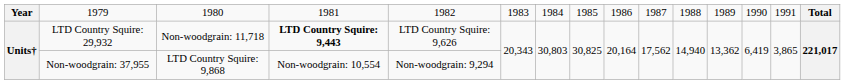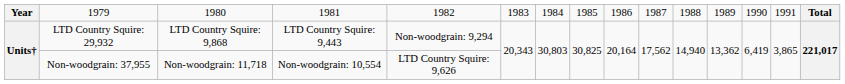LTD Country Squire: 29,932 | column 3: Non-woodgrain: 11,718 -> LTD Country Squire: 9,868
LTD Country Squire: 29,932 | column 4: bold -> normal
LTD Country Squire: 29,932 | column 5: LTD Country Squire: 9,626 -> Non-woodgrain: 9,294
Non-woodgrain: 37,955 | column 3: LTD Country Squire: 9,868 -> Non-woodgrain: 11,718
Non-woodgrain: 37,955 | column 5: Non-woodgrain: 9,294 -> LTD Country Squire: 9,626
